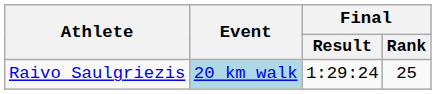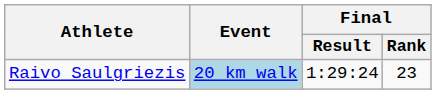Raivo Saulgriezis | Final / Rank: 25 -> 23
